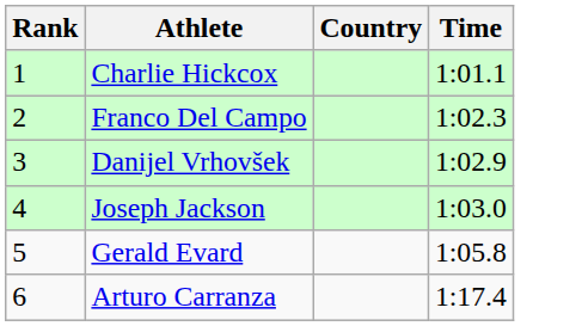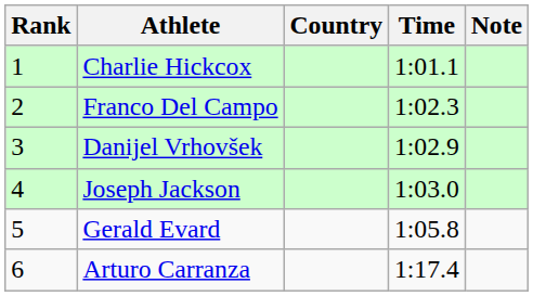+ column: Note
